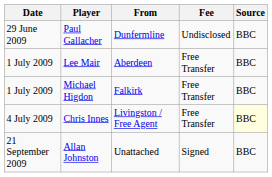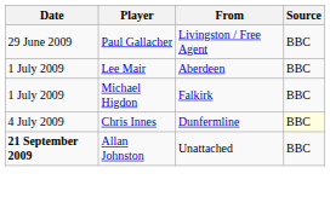- column: Fee | Undisclosed | Free Transfer | Free Transfer | Free Transfer | Signed
Paul Gallacher | From: Dunfermline -> Livingston / Free Agent
Chris Innes | From: Livingston / Free Agent -> Dunfermline
Allan Johnston | Date: normal -> bold
